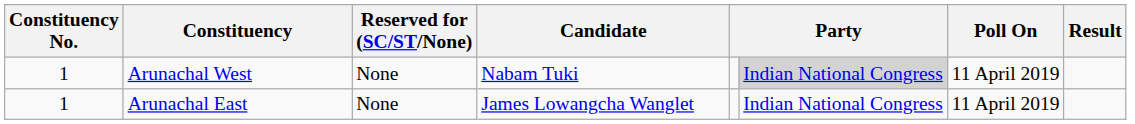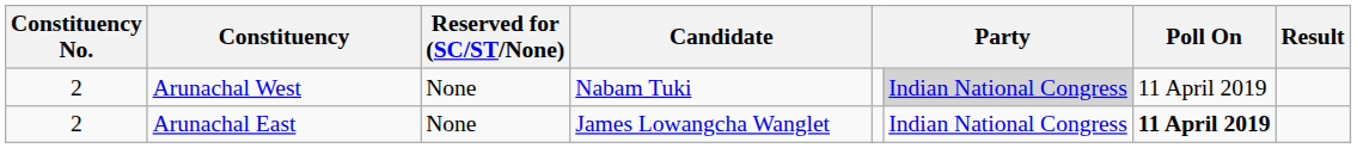Arunachal West | Constituency No.: 1 -> 2
Arunachal East | Constituency No.: 1 -> 2
Arunachal East | Poll On: normal -> bold
